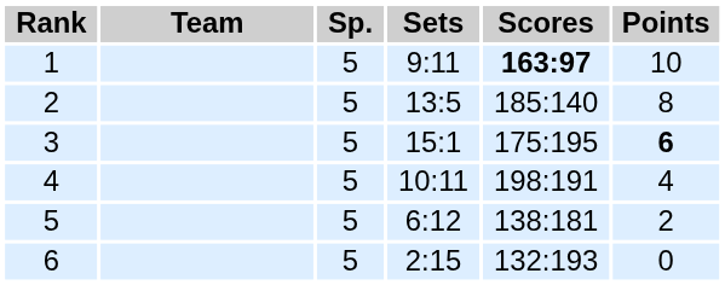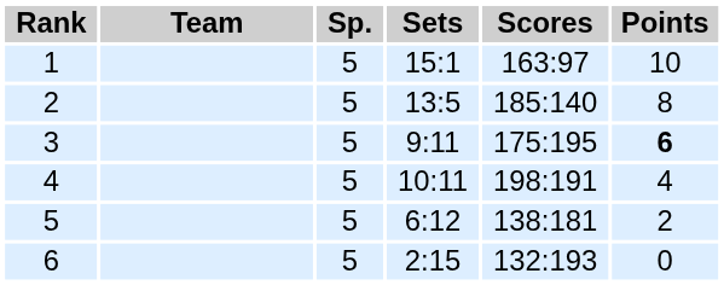1 | Sets: 9:11 -> 15:1
1 | Scores: bold -> normal
3 | Sets: 15:1 -> 9:11
